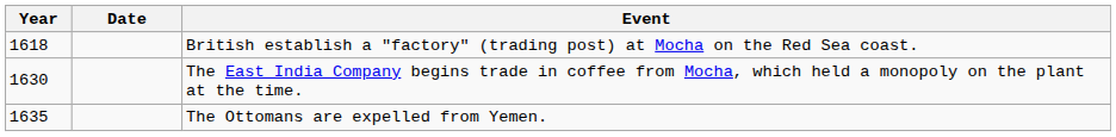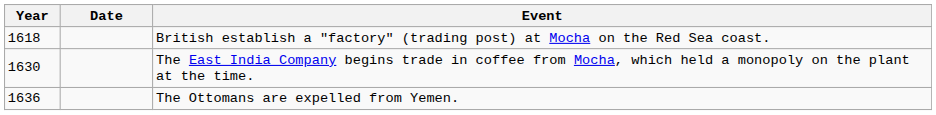The Ottomans are expelled from Yemen. | Year: 1635 -> 1636
